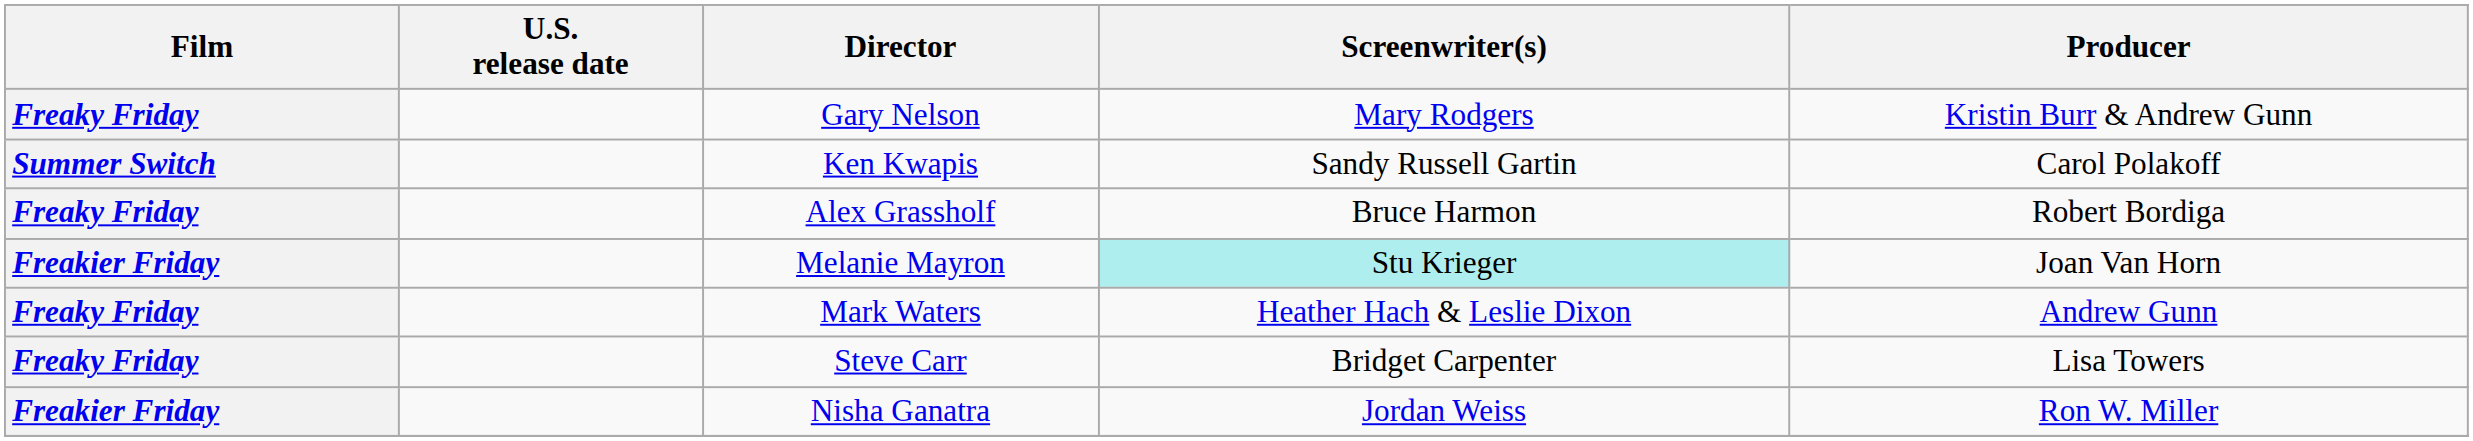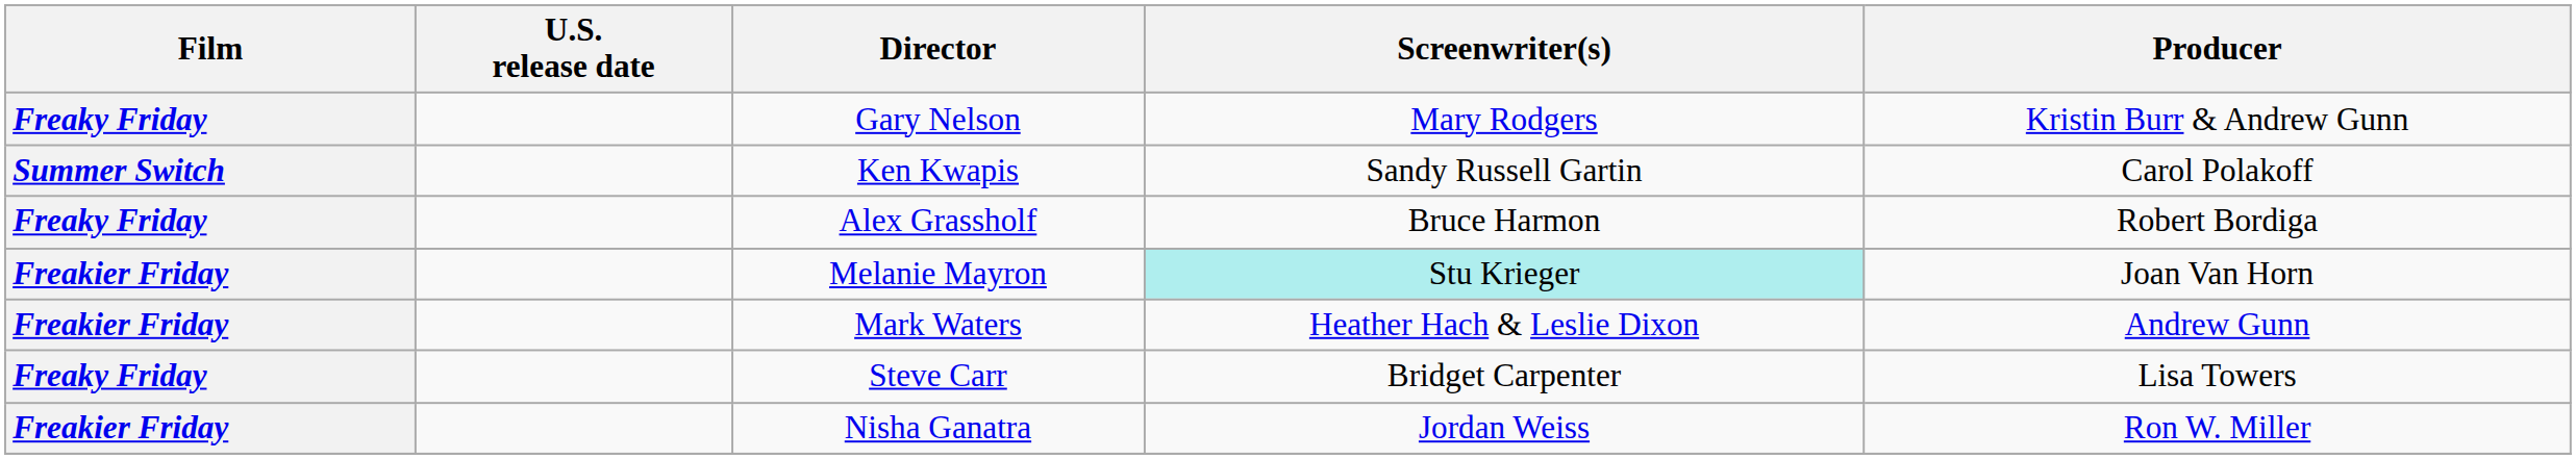Mark Waters | Film: Freaky Friday -> Freakier Friday
